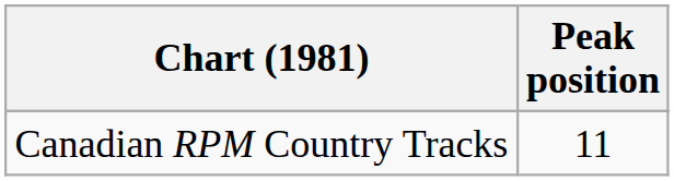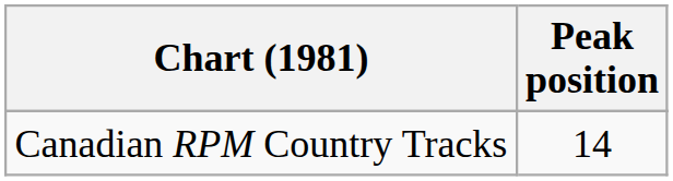Canadian RPM Country Tracks | Peak position: 11 -> 14
